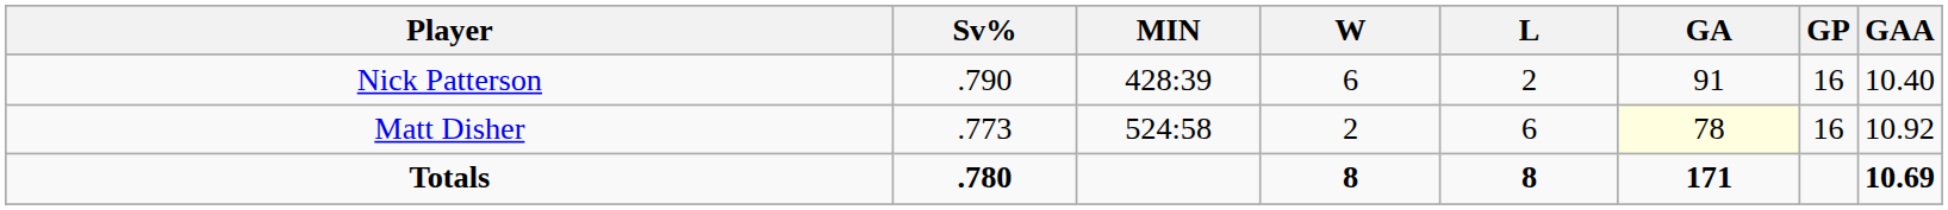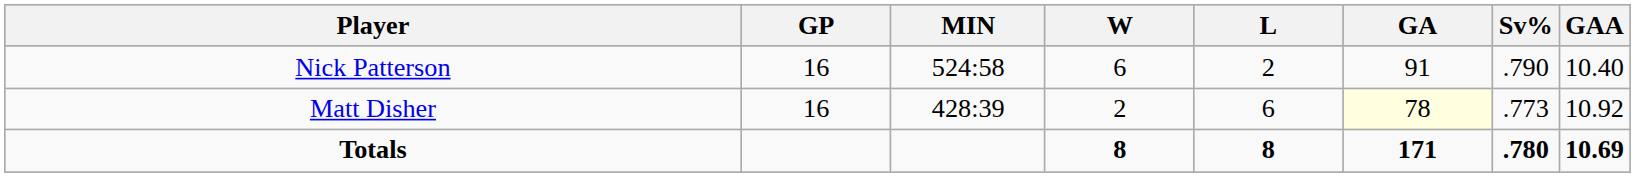columns swapped: GP <-> Sv%
Nick Patterson | MIN: 428:39 -> 524:58
Matt Disher | MIN: 524:58 -> 428:39
